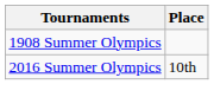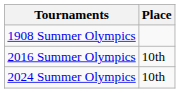+ row: 2024 Summer Olympics | 10th
